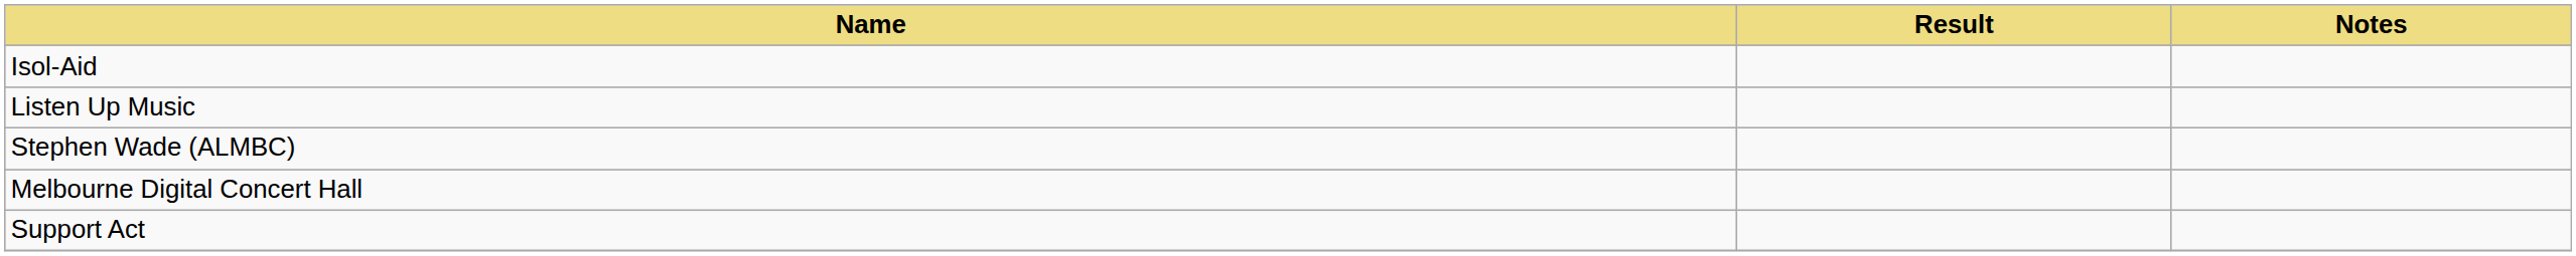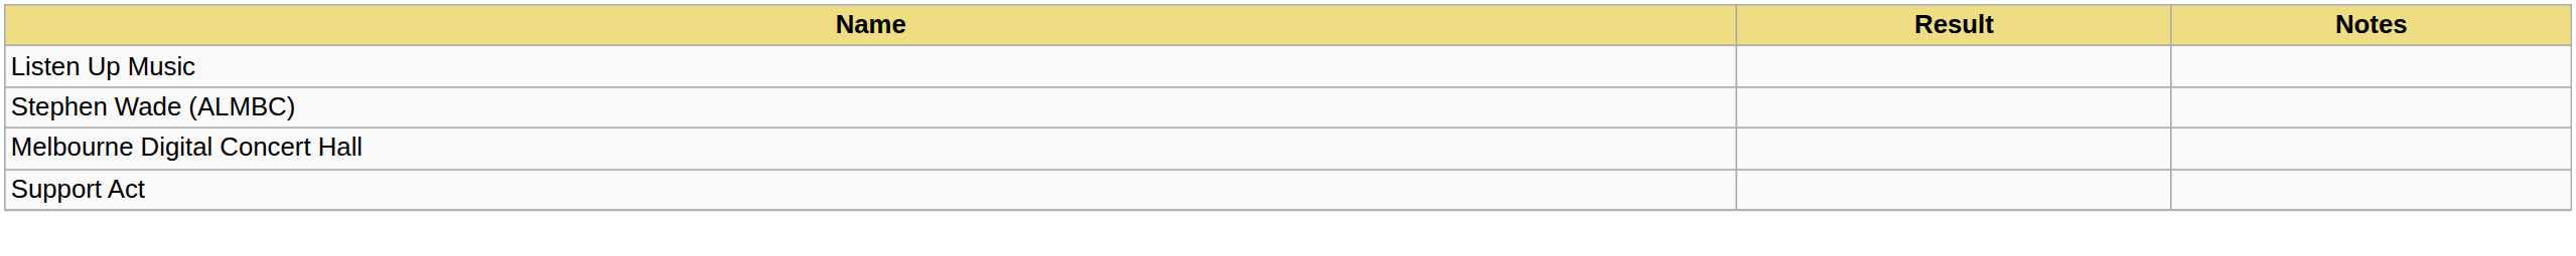- row: Isol-Aid
